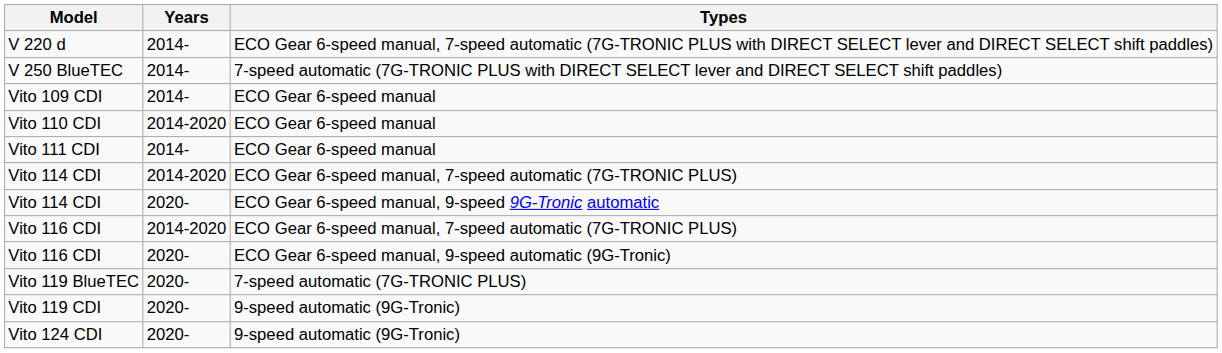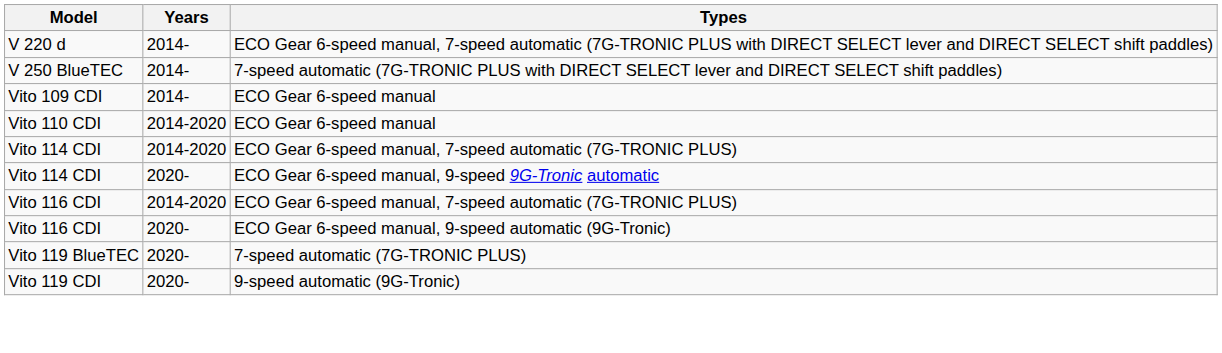- row: Vito 111 CDI | 2014- | ECO Gear 6-speed manual
- row: Vito 124 CDI | 2020- | 9-speed automatic (9G-Tronic)
